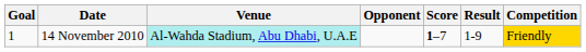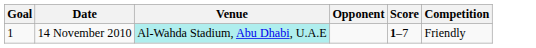- column: Result | 1-9
14 November 2010 | Competition: gold background -> no background
